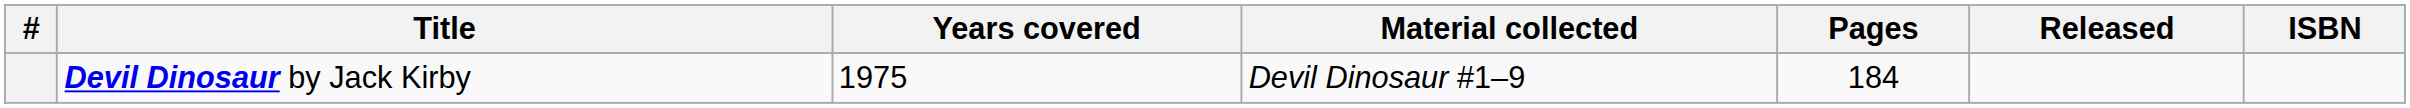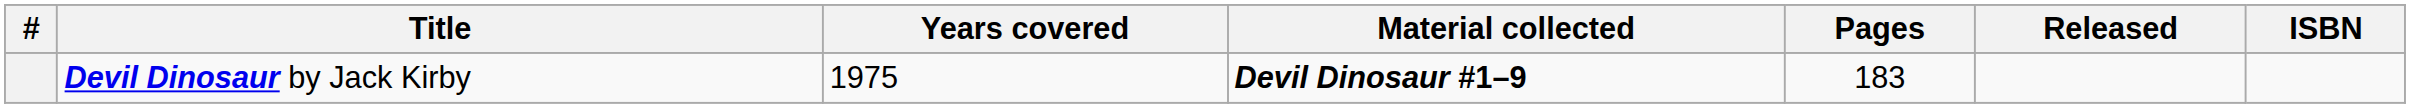Devil Dinosaur by Jack Kirby | Material collected: normal -> bold
Devil Dinosaur by Jack Kirby | Pages: 184 -> 183
